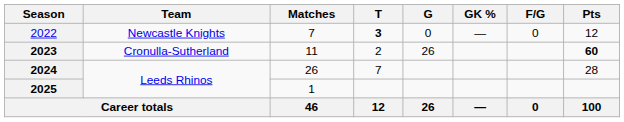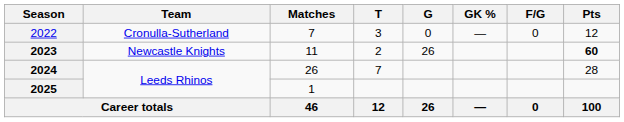2022 | Team: Newcastle Knights -> Cronulla-Sutherland
2022 | T: bold -> normal
2023 | Team: Cronulla-Sutherland -> Newcastle Knights
